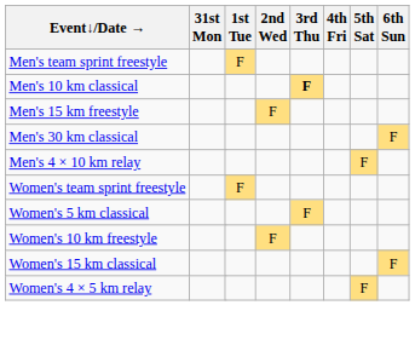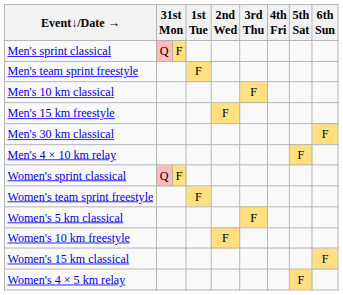+ row: Men's sprint classical | Q | F
Men's 10 km classical | 3rd Thu: bold -> normal
+ row: Women's sprint classical | Q | F
